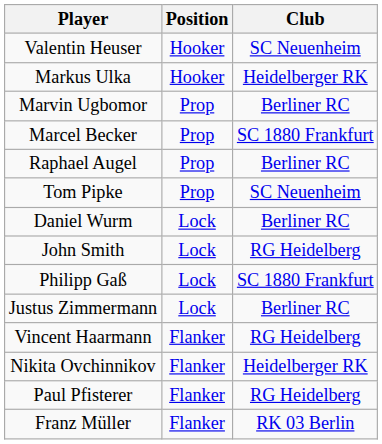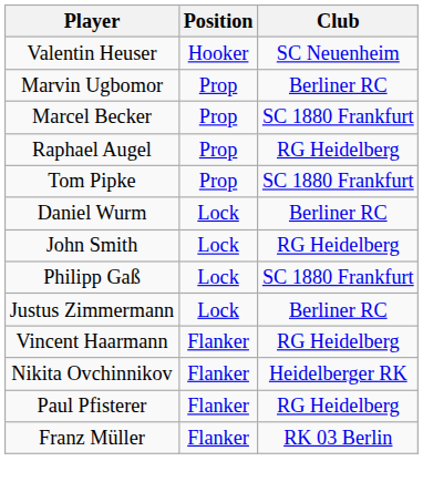- row: Markus Ulka | Hooker | Heidelberger RK
Raphael Augel | Club: Berliner RC -> RG Heidelberg
Tom Pipke | Club: SC Neuenheim -> SC 1880 Frankfurt
